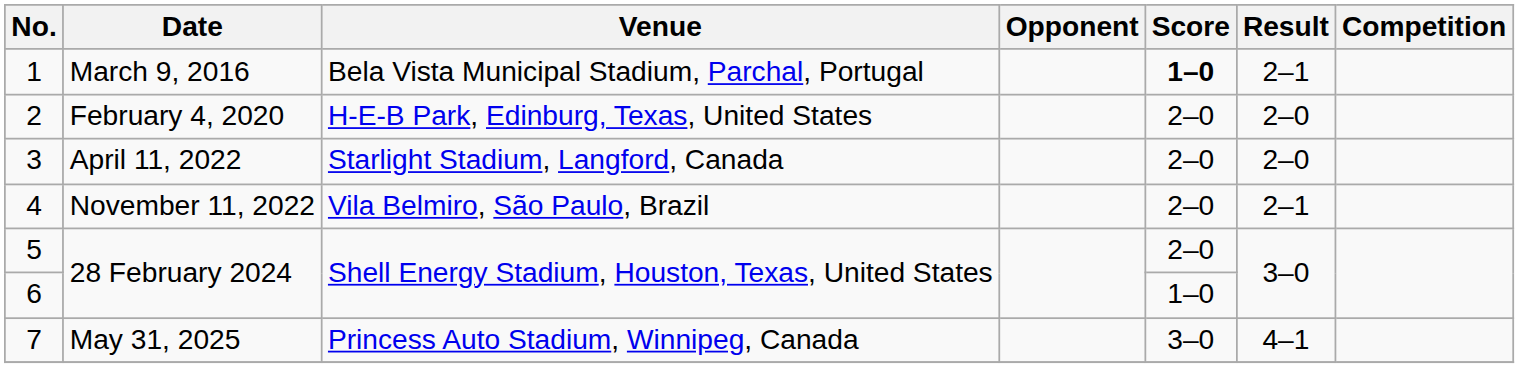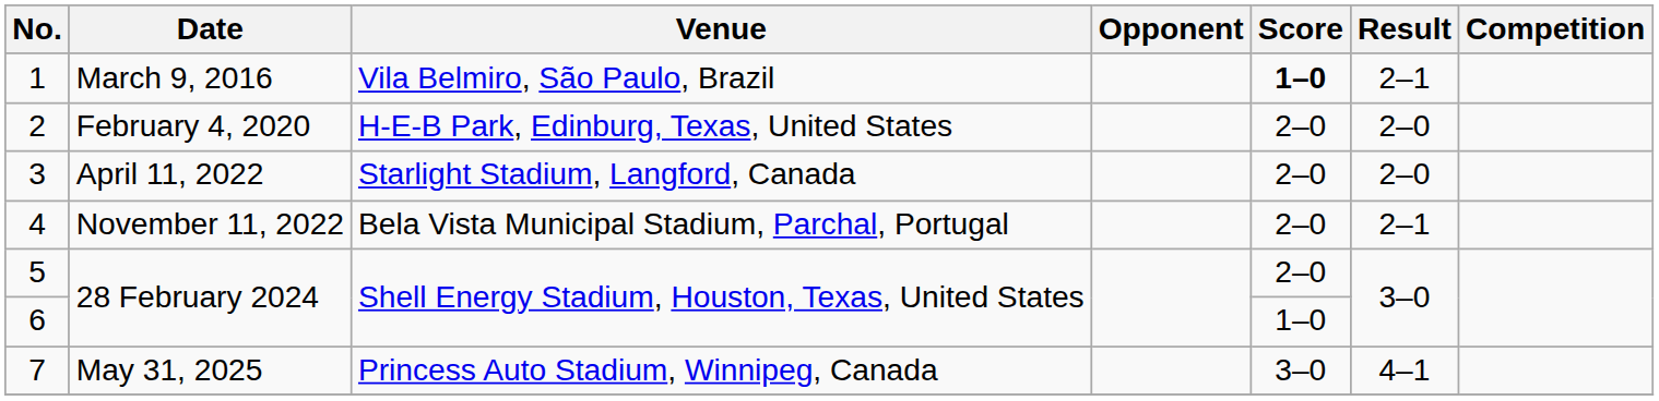1 | Venue: Bela Vista Municipal Stadium, Parchal, Portugal -> Vila Belmiro, São Paulo, Brazil
4 | Venue: Vila Belmiro, São Paulo, Brazil -> Bela Vista Municipal Stadium, Parchal, Portugal
